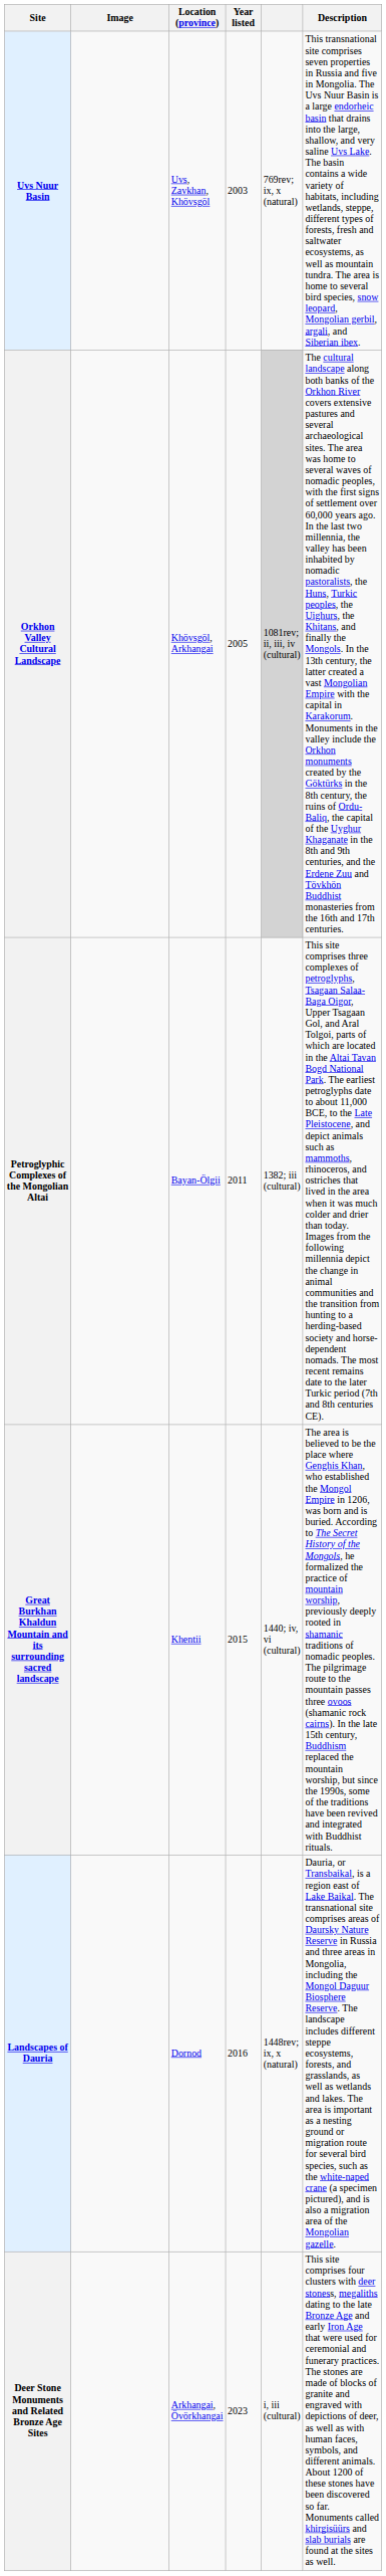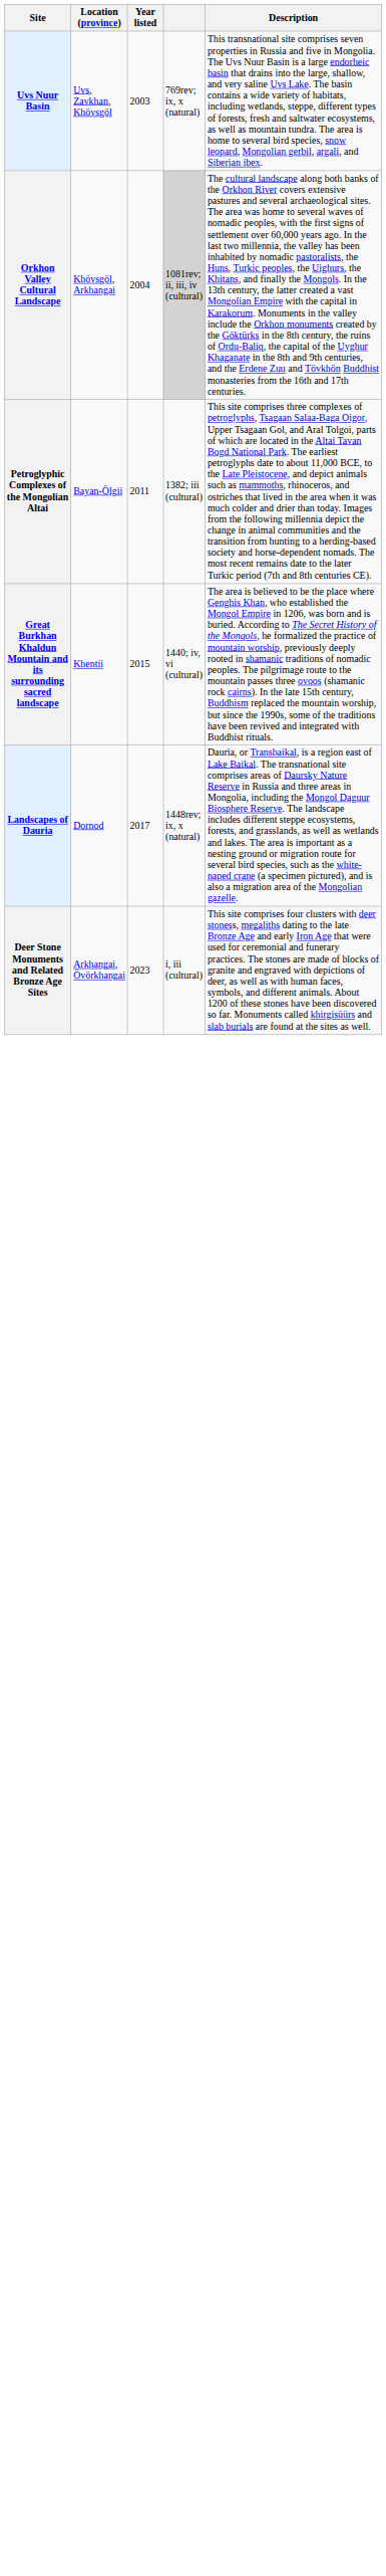- column: Image
Orkhon Valley Cultural Landscape | Year listed: 2005 -> 2004
Landscapes of Dauria | Year listed: 2016 -> 2017
